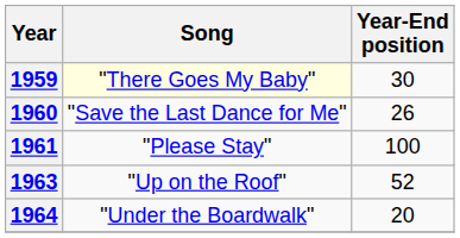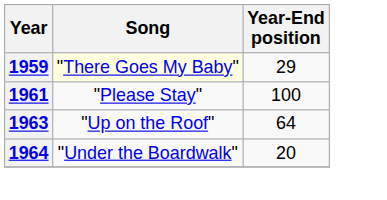1959 | Year-End position: 30 -> 29
- row: 1960 | "Save the Last Dance for Me" | 26
1963 | Year-End position: 52 -> 64
